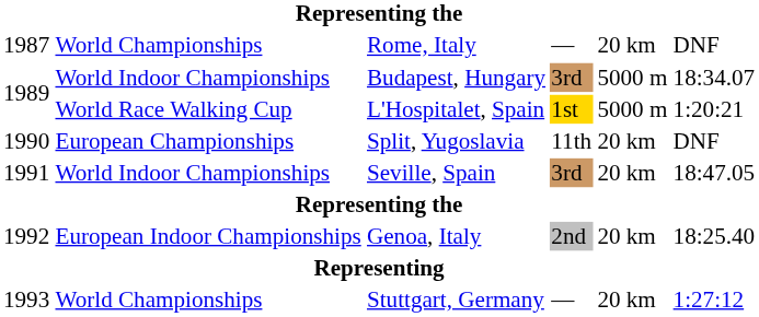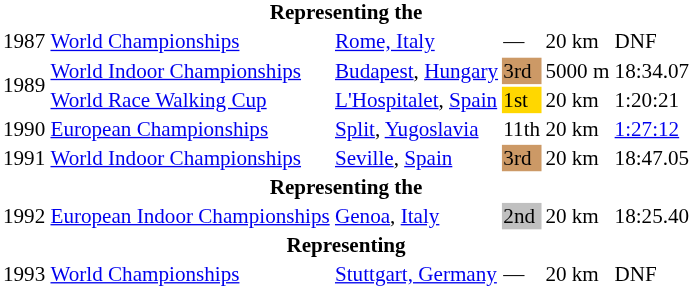L'Hospitalet, Spain | column 5: 5000 m -> 20 km
Split, Yugoslavia | column 6: DNF -> 1:27:12
Stuttgart, Germany | column 6: 1:27:12 -> DNF
